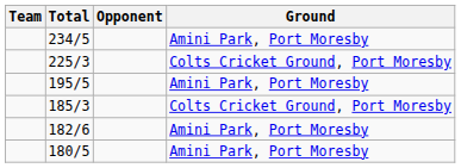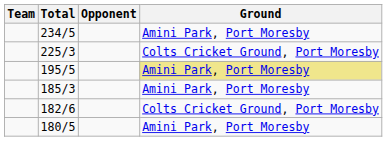195/5 | Ground: no background -> khaki background
185/3 | Ground: Colts Cricket Ground, Port Moresby -> Amini Park, Port Moresby
182/6 | Ground: Amini Park, Port Moresby -> Colts Cricket Ground, Port Moresby
